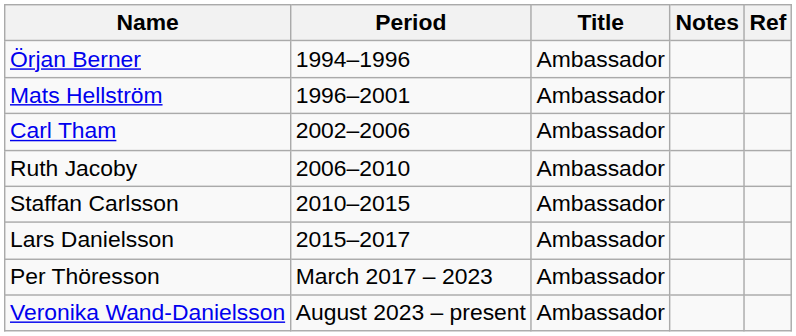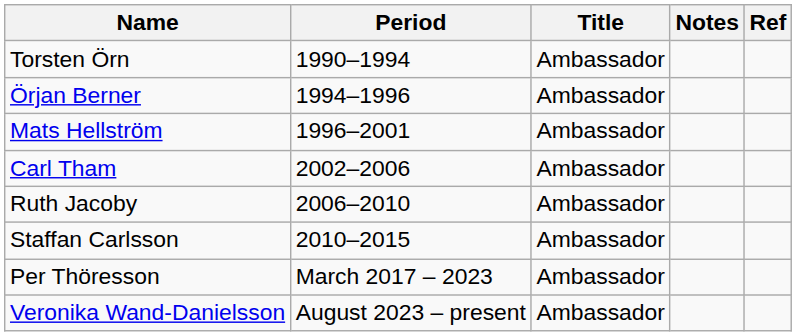+ row: Torsten Örn | 1990–1994 | Ambassador
- row: Lars Danielsson | 2015–2017 | Ambassador
